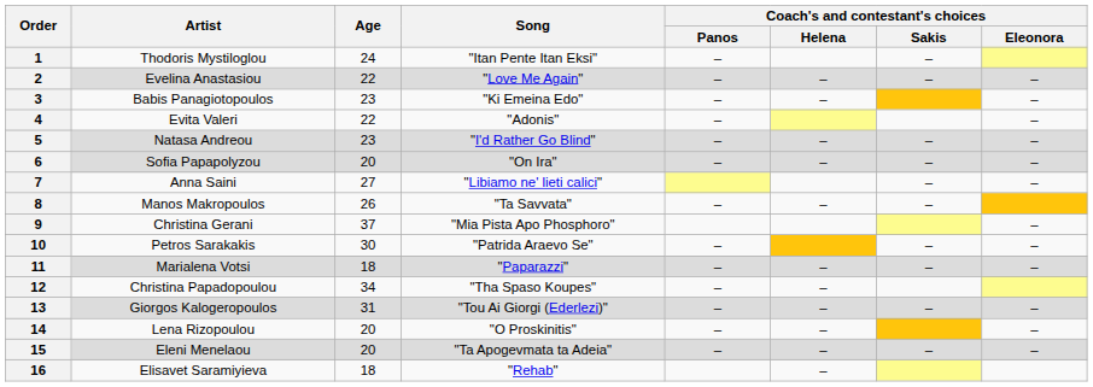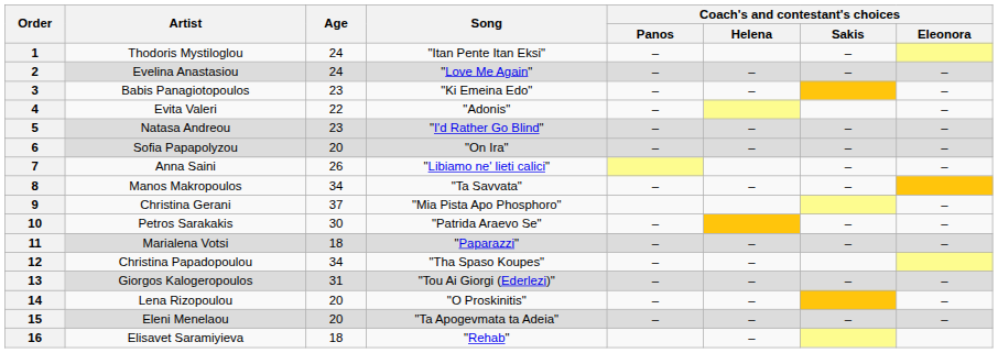2 | Age: 22 -> 24
7 | Age: 27 -> 26
8 | Age: 26 -> 34
